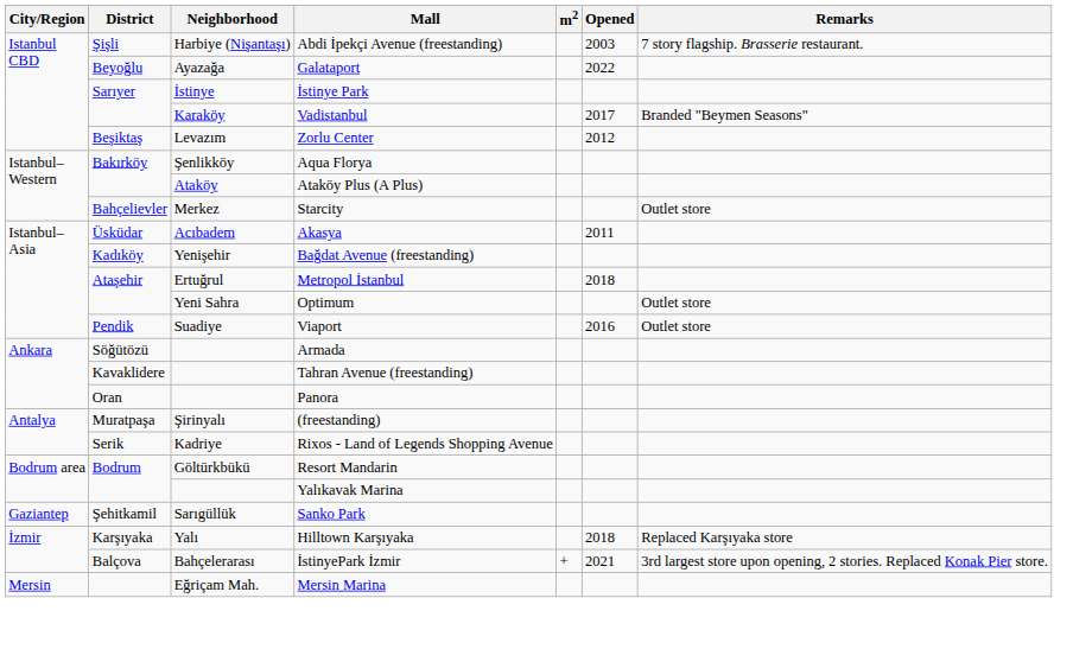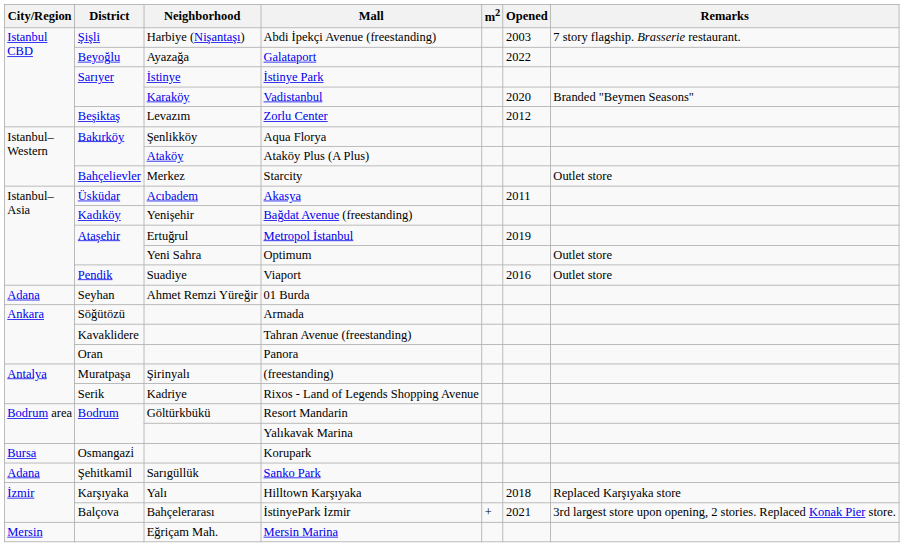Vadistanbul | Opened: 2017 -> 2020
Metropol İstanbul | Opened: 2018 -> 2019
+ row: Adana | Seyhan | Ahmet Remzi Yüreğir | 01 Burda
+ row: Bursa | Osmangazi̇ | Korupark
Sanko Park | City/Region: Gaziantep -> Adana
